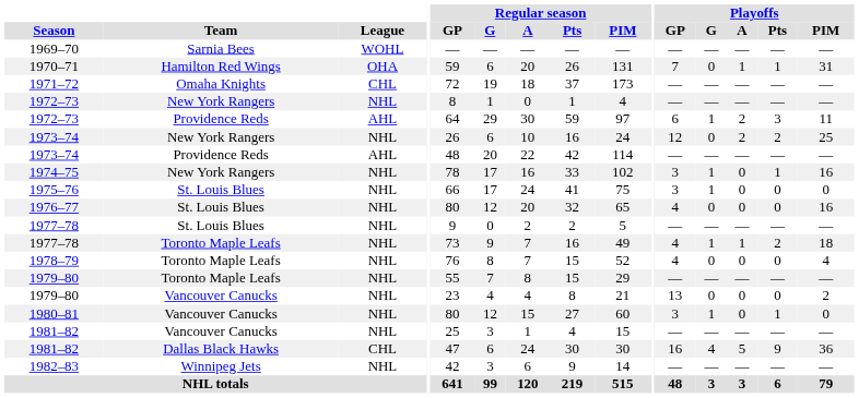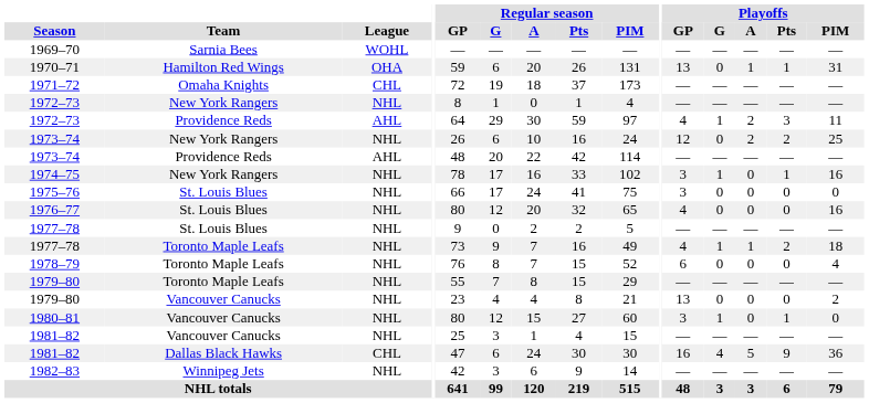1970–71 | Playoffs / GP: 7 -> 13
1972–73 / Providence Reds | Playoffs / GP: 6 -> 4
1975–76 | Playoffs / G: 1 -> 0
1978–79 | Playoffs / GP: 4 -> 6
